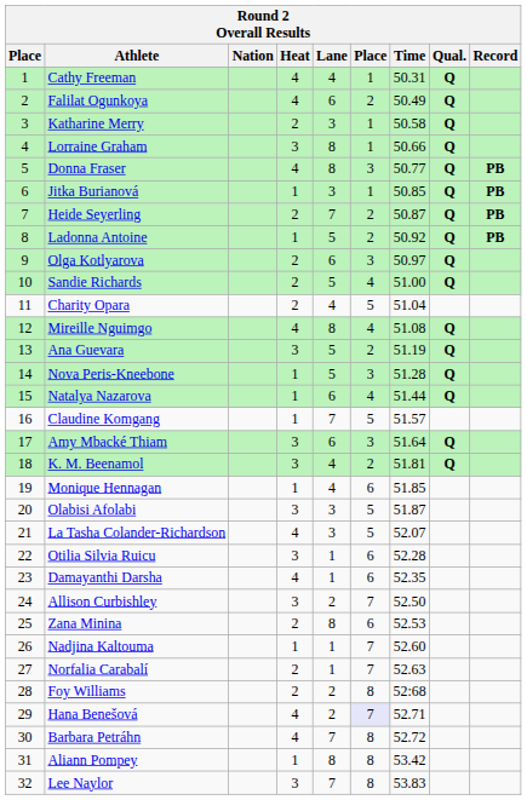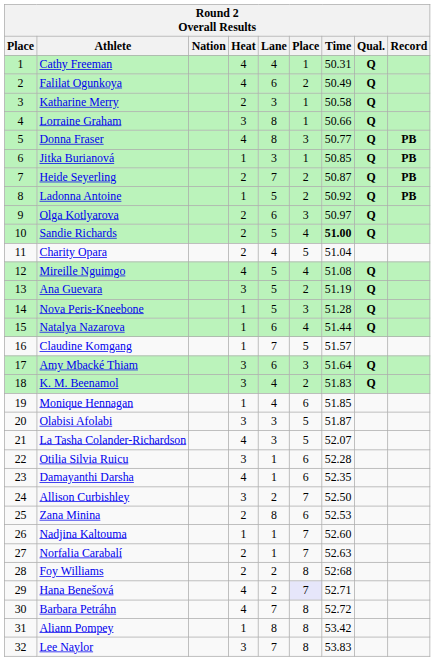Sandie Richards | Time: normal -> bold
Mireille Nguimgo | Lane: 8 -> 5
K. M. Beenamol | Time: 51.81 -> 51.83
